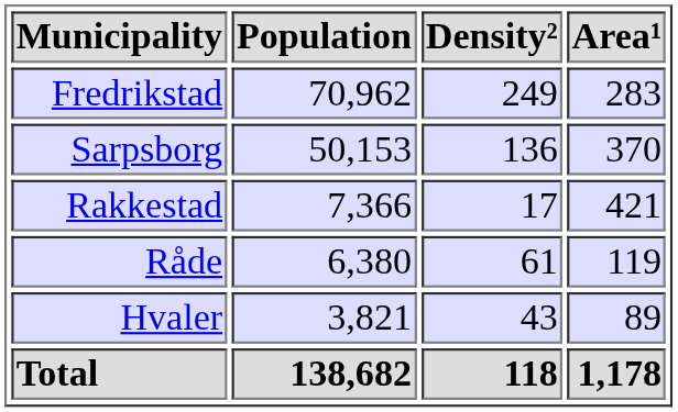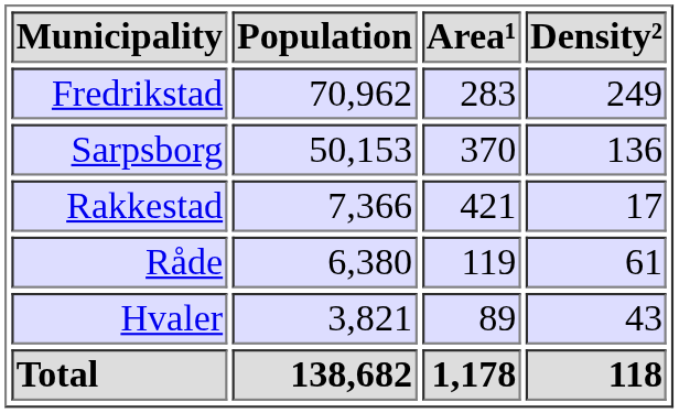columns swapped: Area¹ <-> Density²
